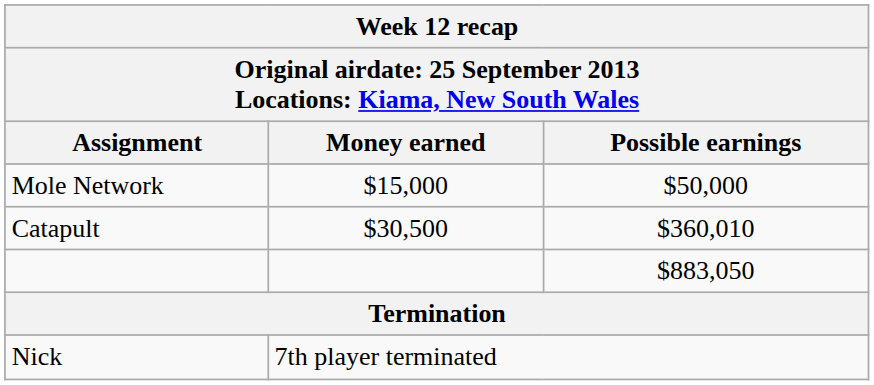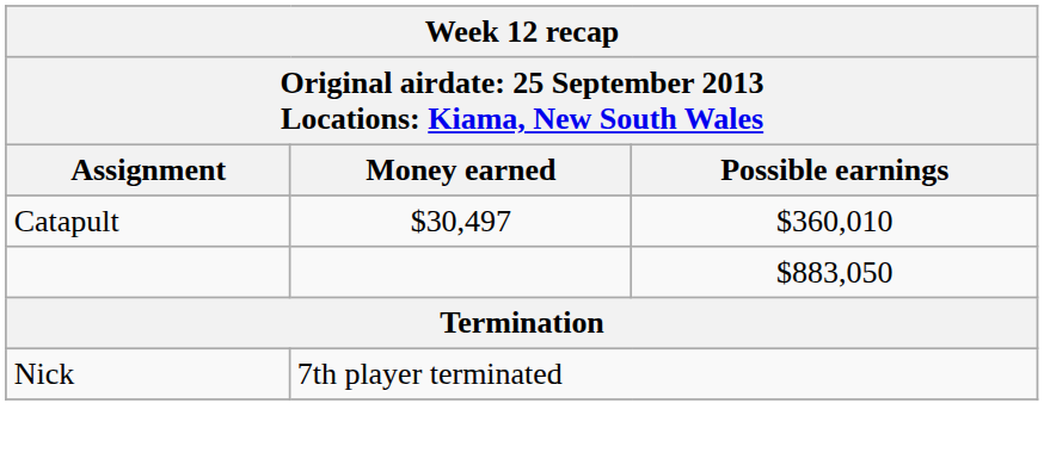- row: Mole Network | $15,000 | $50,000
Catapult | Money earned: $30,500 -> $30,497
